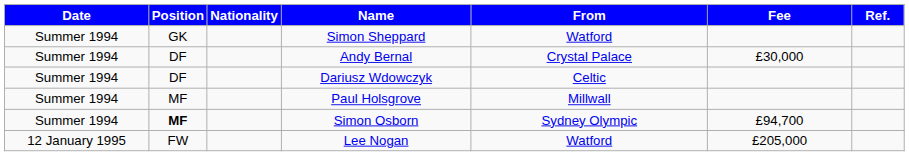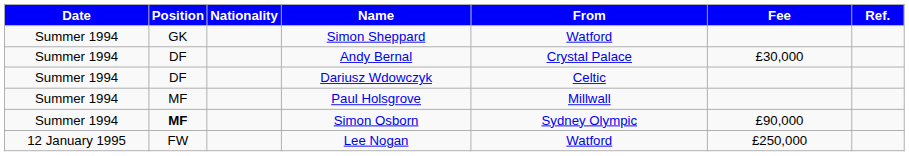Simon Osborn | Fee: £94,700 -> £90,000
Lee Nogan | Fee: £205,000 -> £250,000
